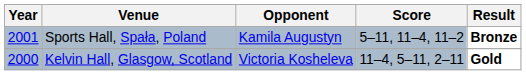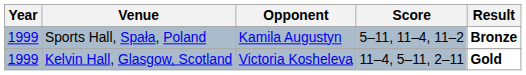Sports Hall, Spała, Poland | Year: 2001 -> 1999
Kelvin Hall, Glasgow, Scotland | Year: 2000 -> 1999
